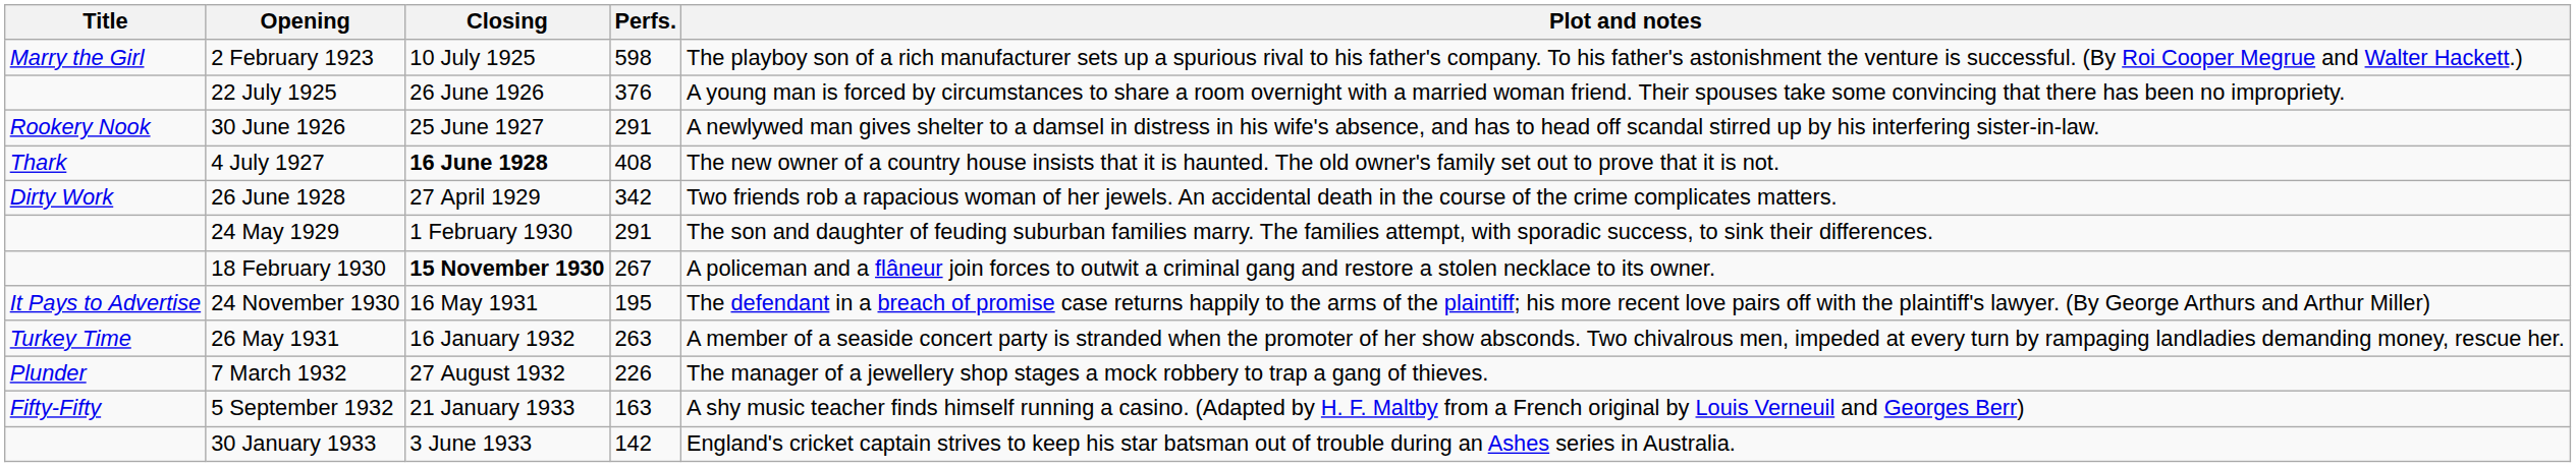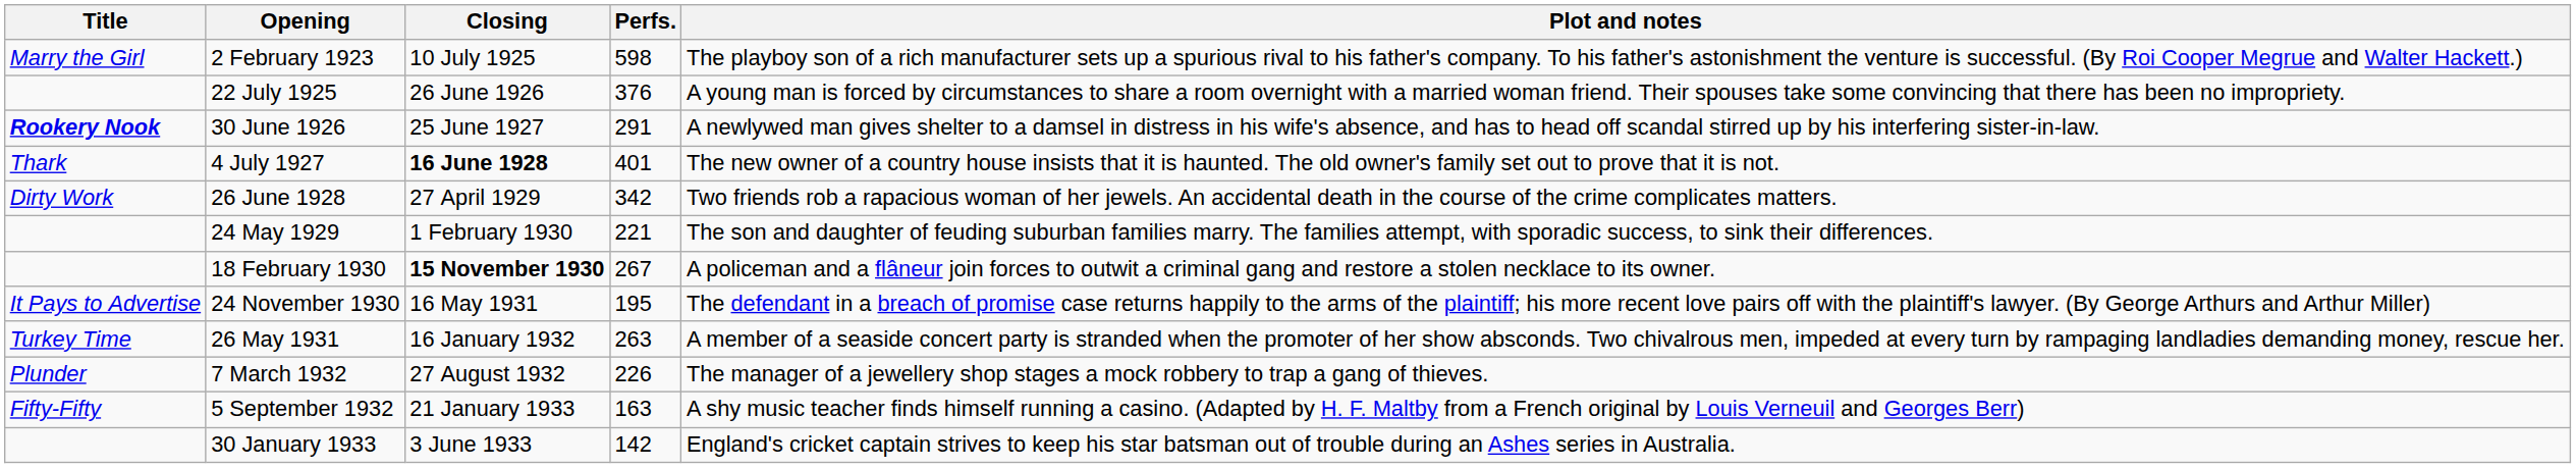30 June 1926 | Title: normal -> bold
4 July 1927 | Perfs.: 408 -> 401
24 May 1929 | Perfs.: 291 -> 221
